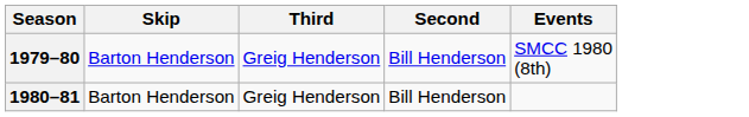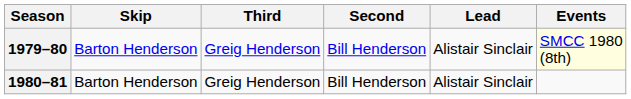+ column: Lead | Alistair Sinclair | Alistair Sinclair
1979–80 | Events: no background -> lightyellow background
